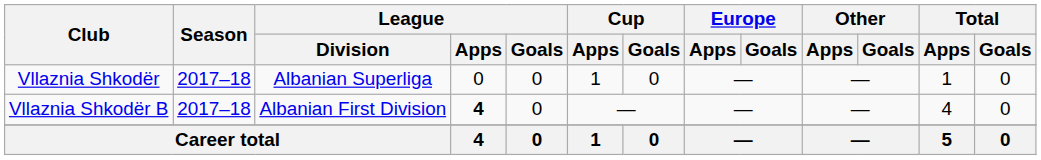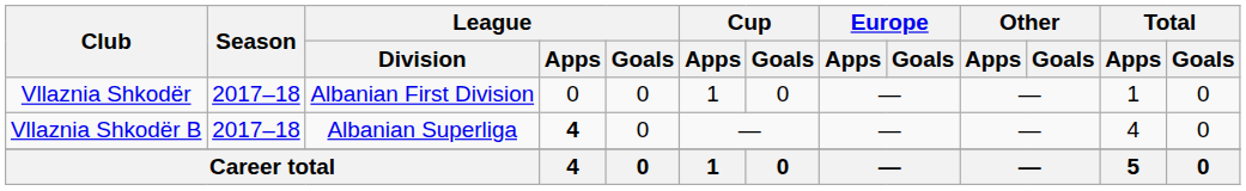Vllaznia Shkodër | League / Division: Albanian Superliga -> Albanian First Division
Vllaznia Shkodër B | League / Division: Albanian First Division -> Albanian Superliga
